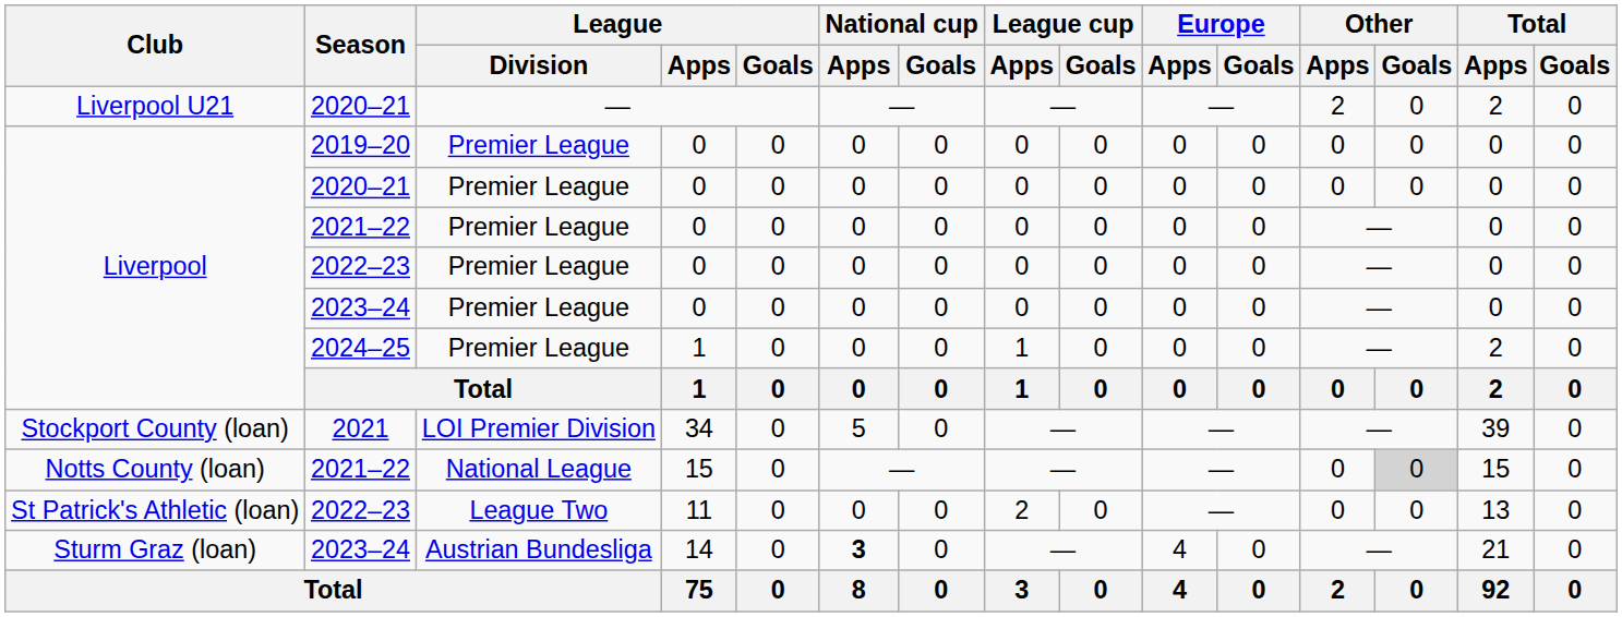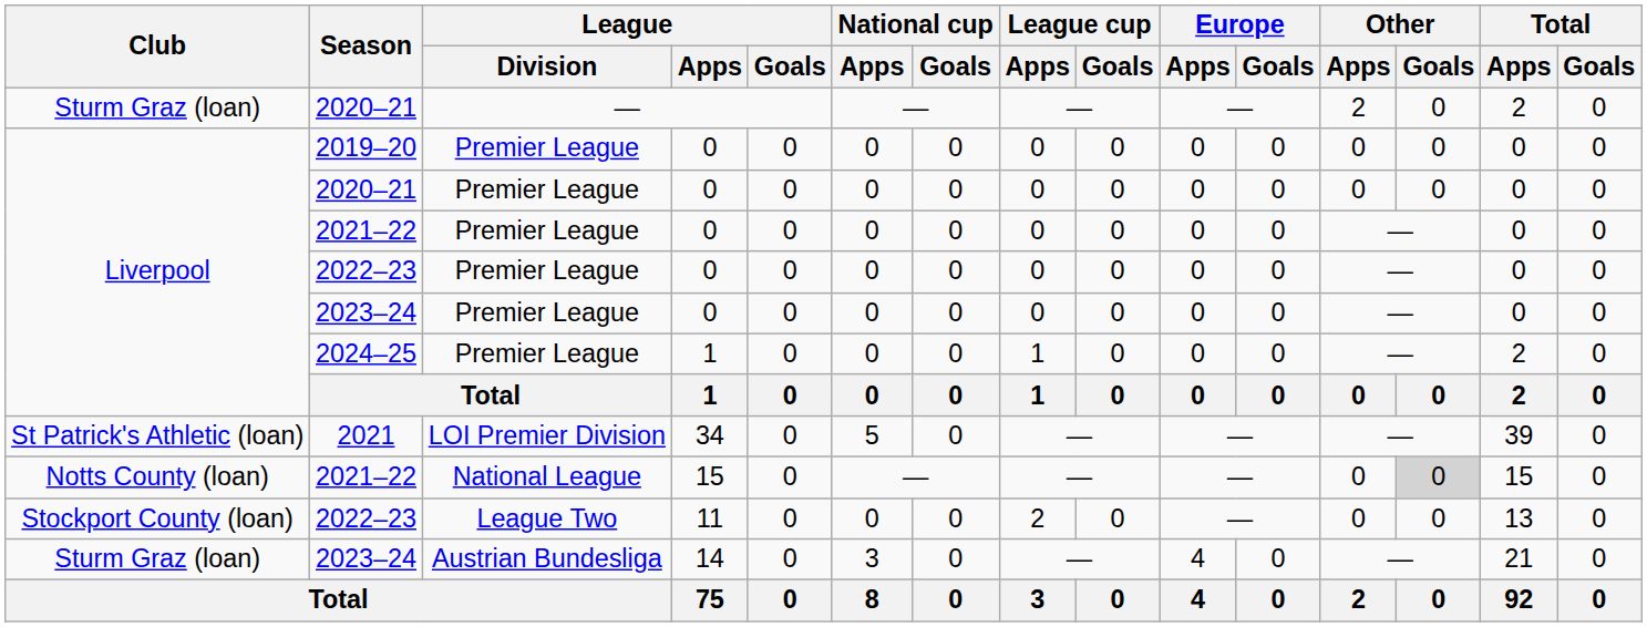2020–21 / — | Club: Liverpool U21 -> Sturm Graz (loan)
2021 | Club: Stockport County (loan) -> St Patrick's Athletic (loan)
2022–23 / 11 | Club: St Patrick's Athletic (loan) -> Stockport County (loan)
2023–24 / 14 | National cup / Apps: bold -> normal
